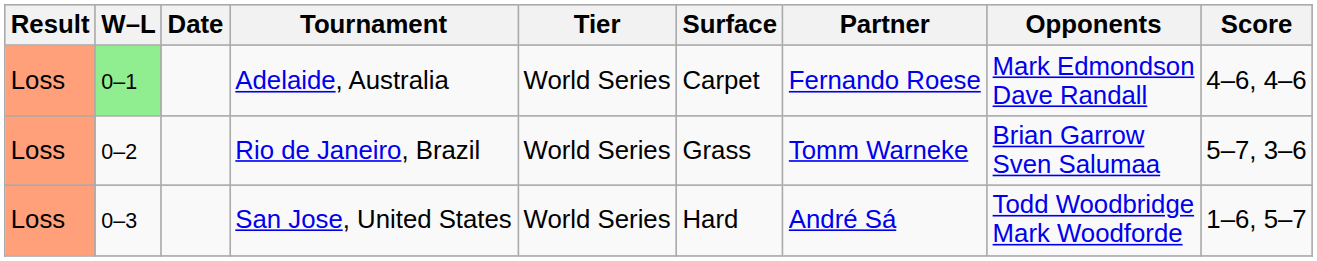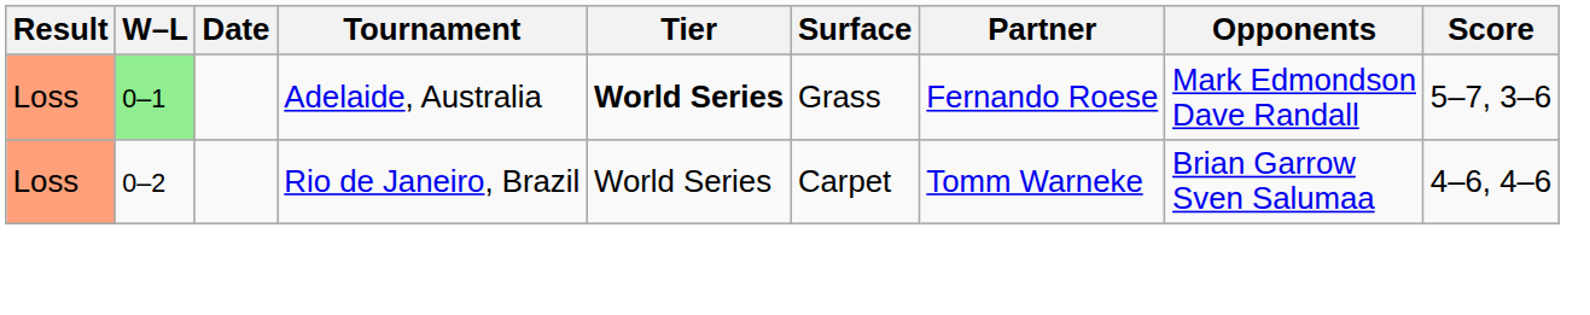Adelaide, Australia | Tier: normal -> bold
Adelaide, Australia | Surface: Carpet -> Grass
Adelaide, Australia | Score: 4–6, 4–6 -> 5–7, 3–6
Rio de Janeiro, Brazil | Surface: Grass -> Carpet
Rio de Janeiro, Brazil | Score: 5–7, 3–6 -> 4–6, 4–6
- row: Loss | 0–3 | San Jose, United States | World Series | Hard | André Sá | Todd Woodbridge Mark Woodforde | 1–6, 5–7
